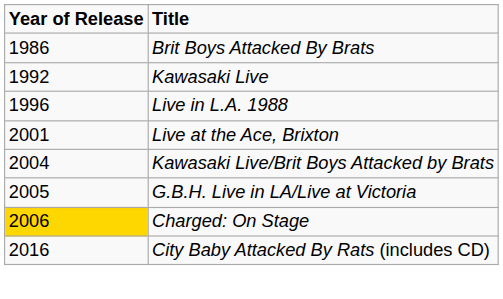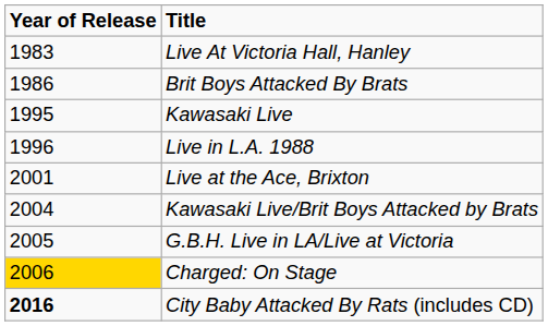+ row: 1983 | Live At Victoria Hall, Hanley
Kawasaki Live | Year of Release: 1992 -> 1995
City Baby Attacked By Rats (includes CD) | Year of Release: normal -> bold
